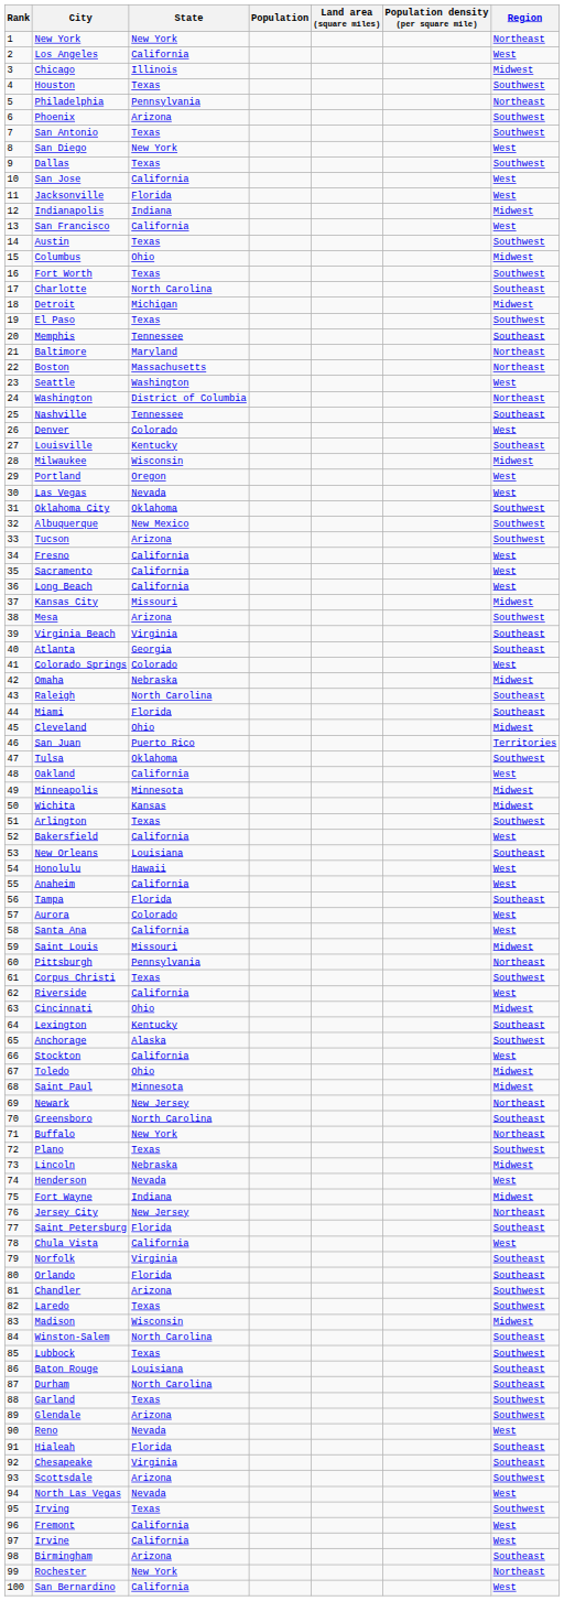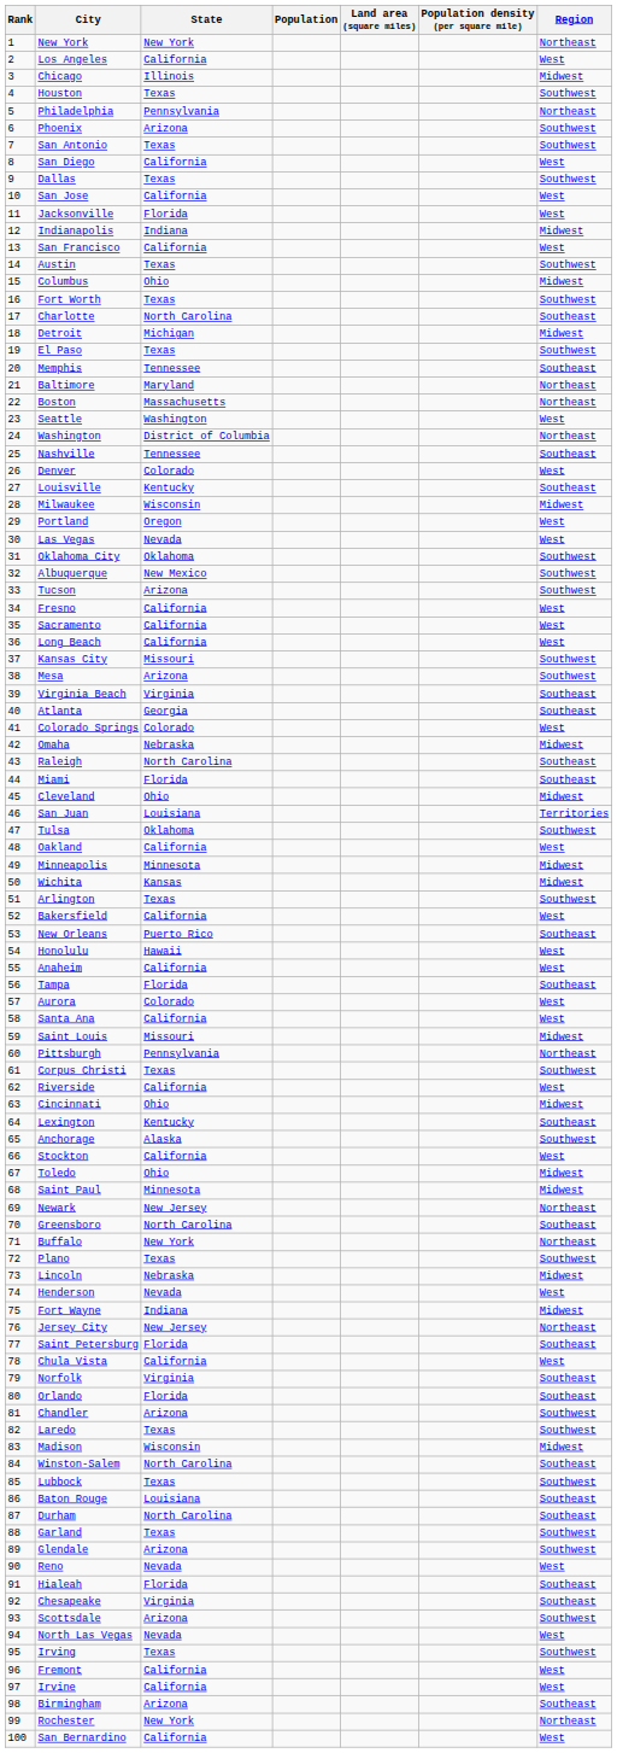San Diego | State: New York -> California
Kansas City | Region: Midwest -> Southwest
San Juan | State: Puerto Rico -> Louisiana
New Orleans | State: Louisiana -> Puerto Rico
